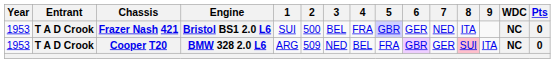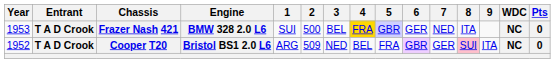Frazer Nash 421 | Engine: Bristol BS1 2.0 L6 -> BMW 328 2.0 L6
Frazer Nash 421 | 4: no background -> gold background
Cooper T20 | Year: 1953 -> 1952
Cooper T20 | Engine: BMW 328 2.0 L6 -> Bristol BS1 2.0 L6
